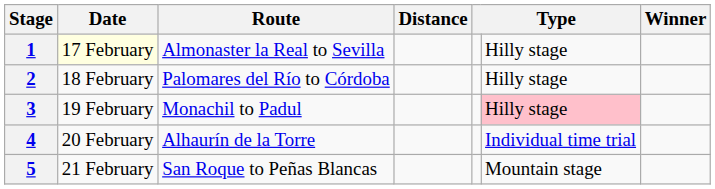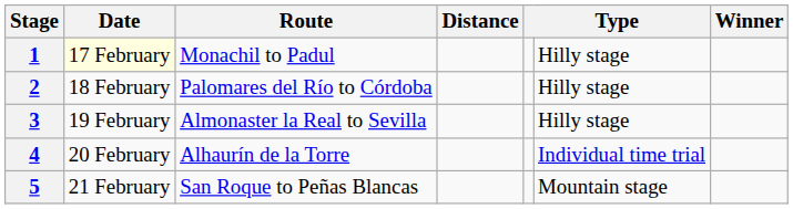1 | Route: Almonaster la Real to Sevilla -> Monachil to Padul
3 | Route: Monachil to Padul -> Almonaster la Real to Sevilla
3 | column 6: pink background -> no background
